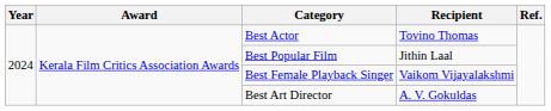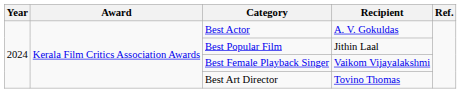Best Actor | Recipient: Tovino Thomas -> A. V. Gokuldas
Best Art Director | Recipient: A. V. Gokuldas -> Tovino Thomas
